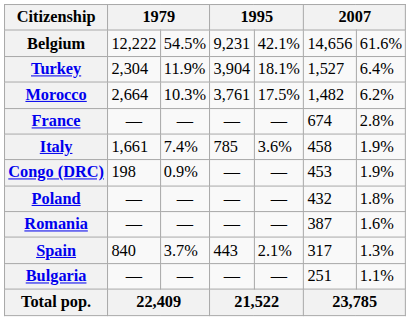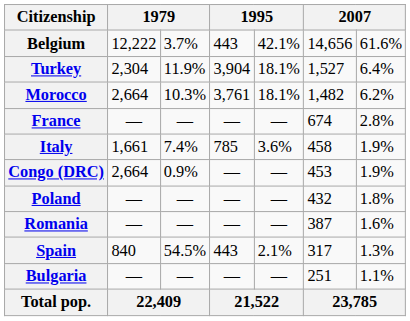Belgium | column 3: 54.5% -> 3.7%
Belgium | column 4: 9,231 -> 443
Morocco | column 5: 17.5% -> 18.1%
Congo (DRC) | column 2: 198 -> 2,664
Spain | column 3: 3.7% -> 54.5%
